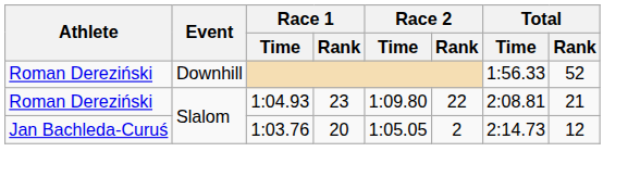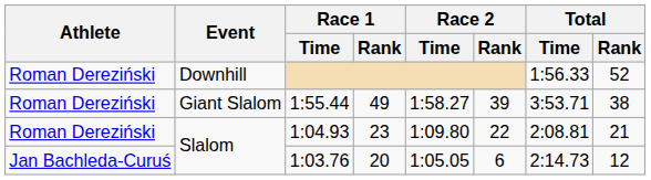+ row: Roman Dereziński | Giant Slalom | 1:55.44 | 49 | 1:58.27 | 39 | 3:53.71 | 38
1:03.76 | Race 2 / Rank: 2 -> 6
